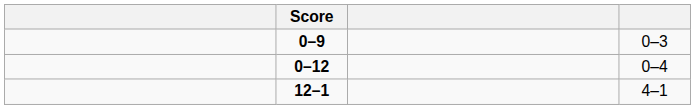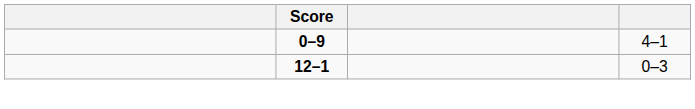0–9 | column 4: 0–3 -> 4–1
- row: 0–12 | 0–4
12–1 | column 4: 4–1 -> 0–3
